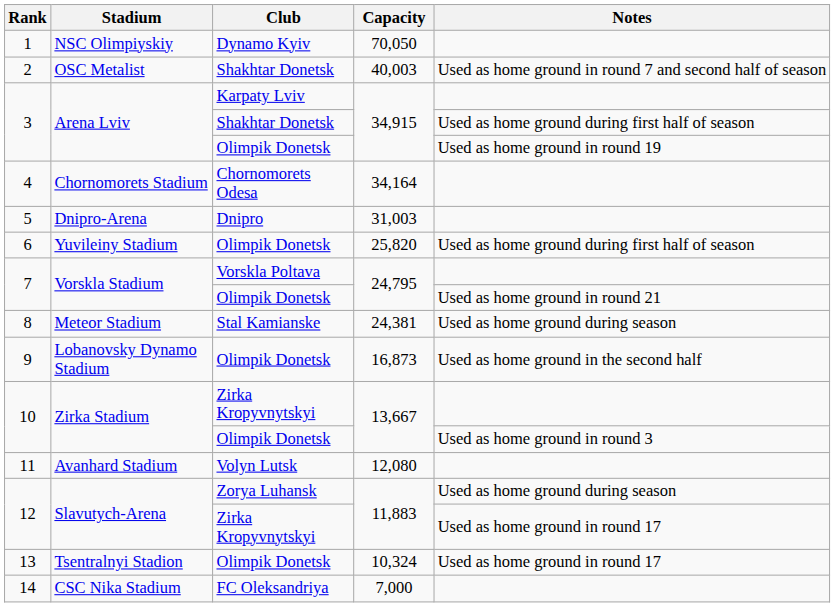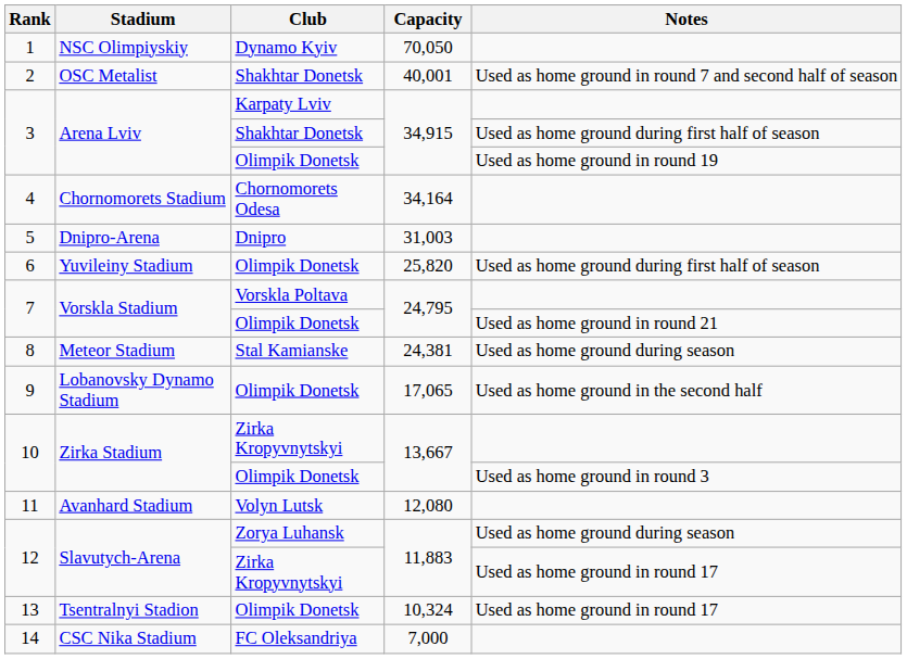2 | Capacity: 40,003 -> 40,001
9 | Capacity: 16,873 -> 17,065
